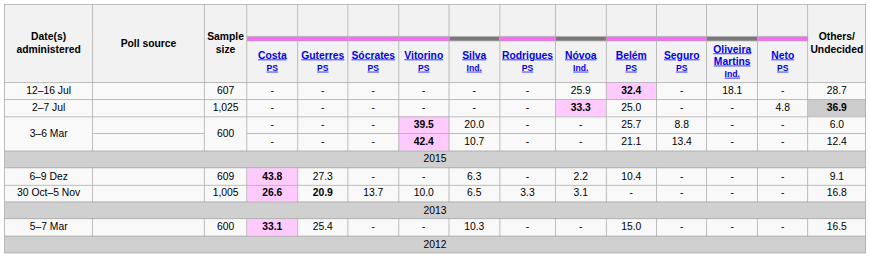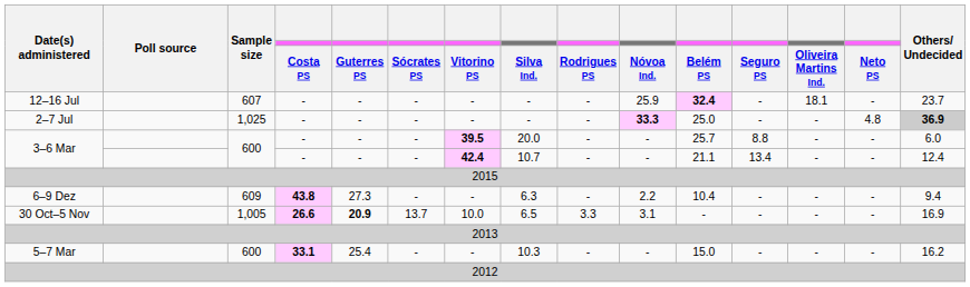12–16 Jul | Others/ Undecided: 28.7 -> 23.7
6–9 Dez | Others/ Undecided: 9.1 -> 9.4
30 Oct–5 Nov | Others/ Undecided: 16.8 -> 16.9
5–7 Mar | Others/ Undecided: 16.5 -> 16.2
